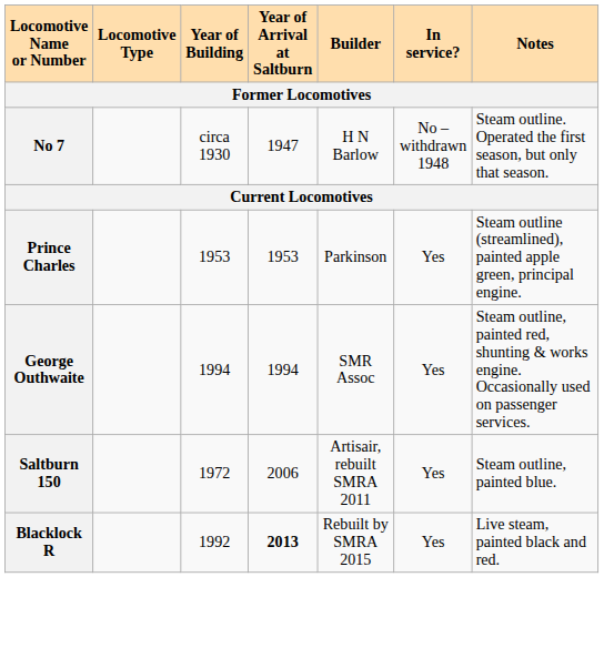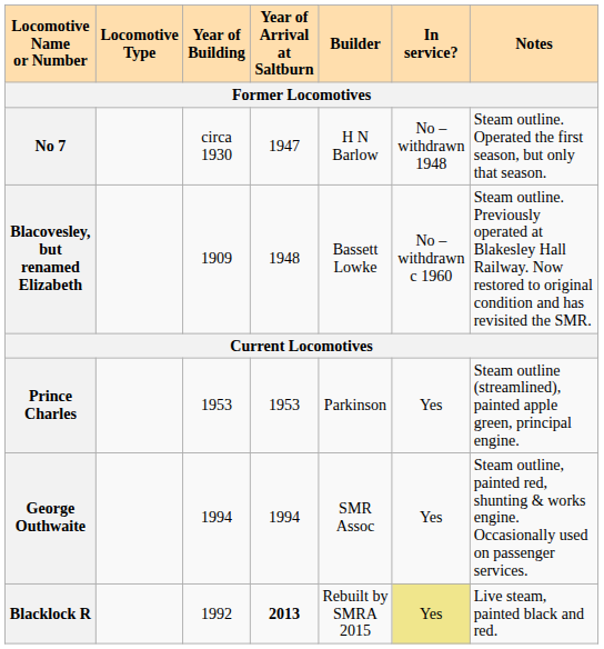+ row: Blacovesley, but renamed Elizabeth | 1909 | 1948 | Bassett Lowke | No – withdrawn c 1960 | Steam outline. Previously operated at Blakesley Hall Railway. Now restored to original condition and has revisited the SMR.
- row: Saltburn 150 | 1972 | 2006 | Artisair, rebuilt SMRA 2011 | Yes | Steam outline, painted blue.
Blacklock R | In service?: no background -> khaki background
